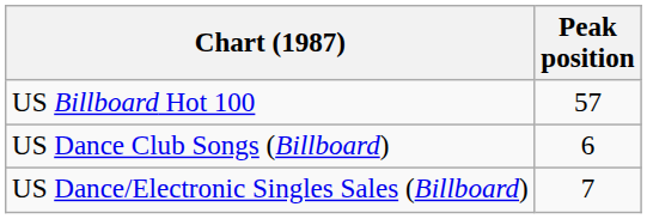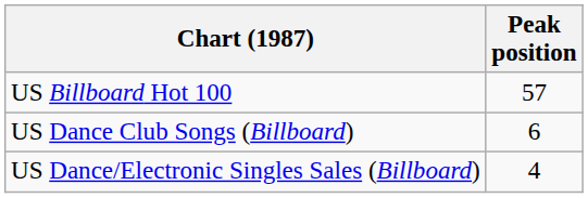US Dance/Electronic Singles Sales (Billboard) | Peak position: 7 -> 4
